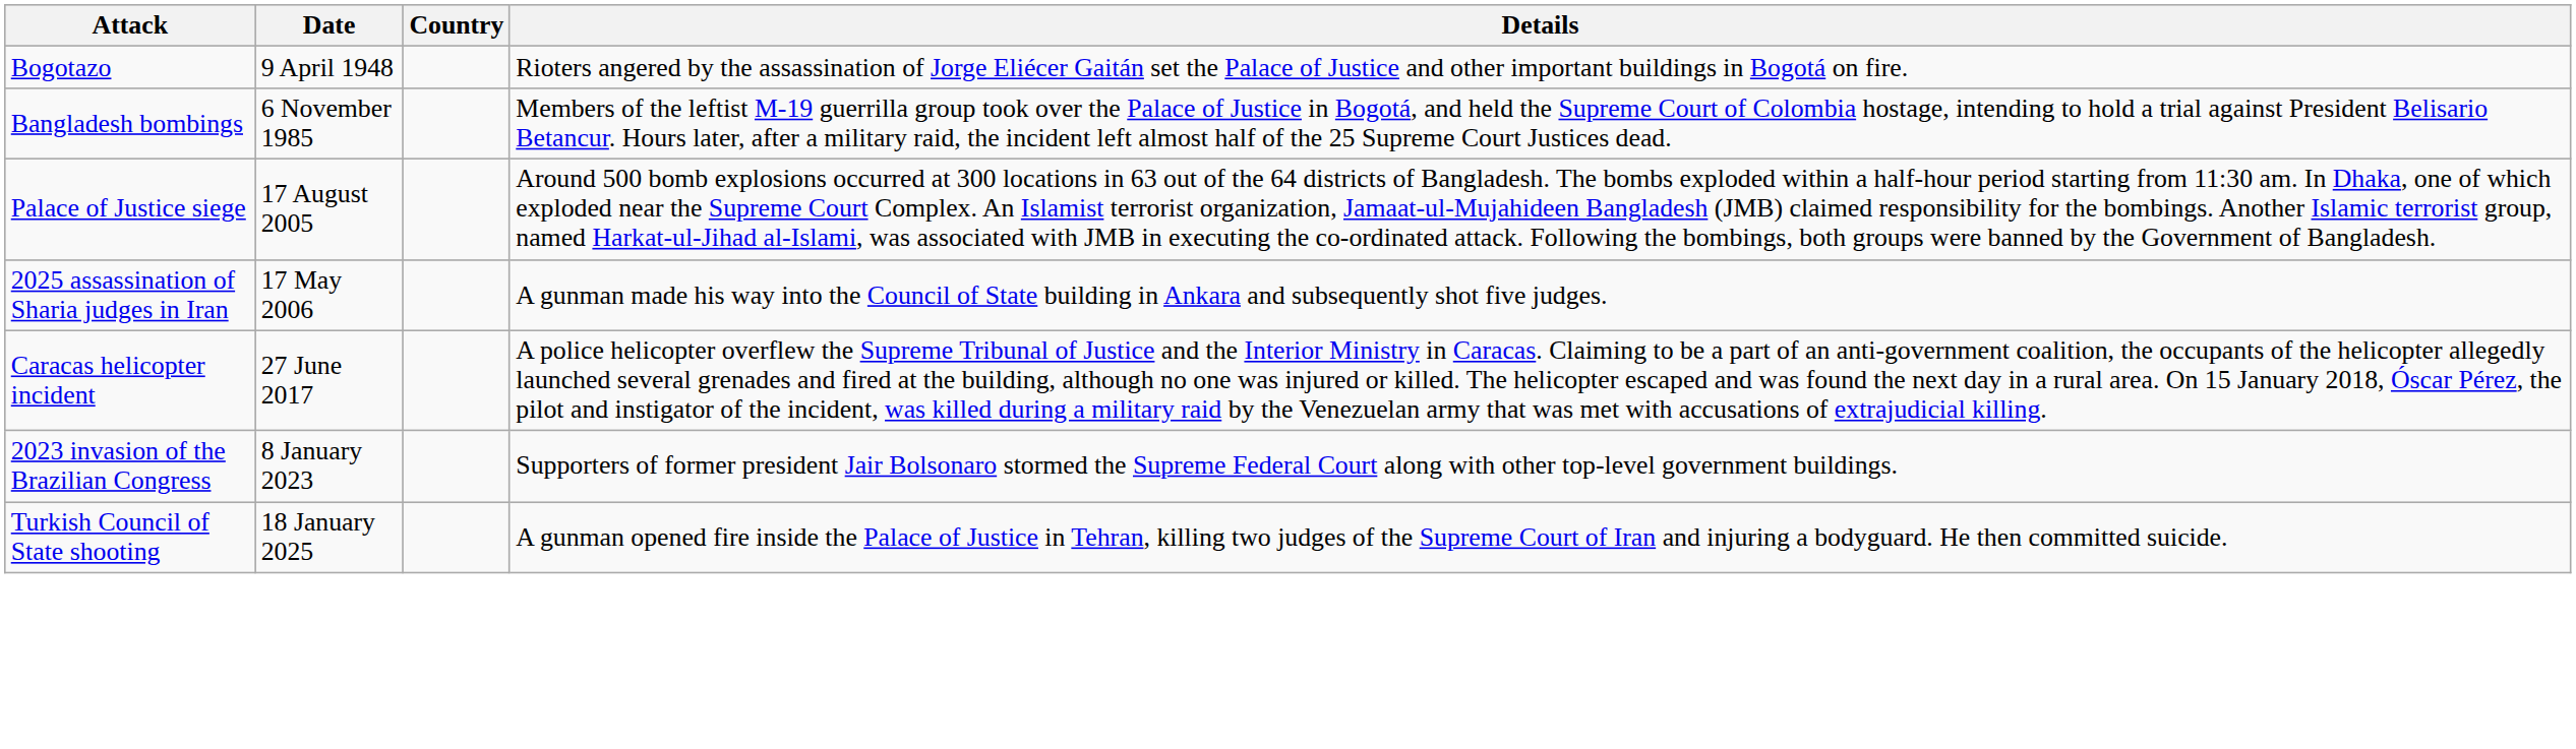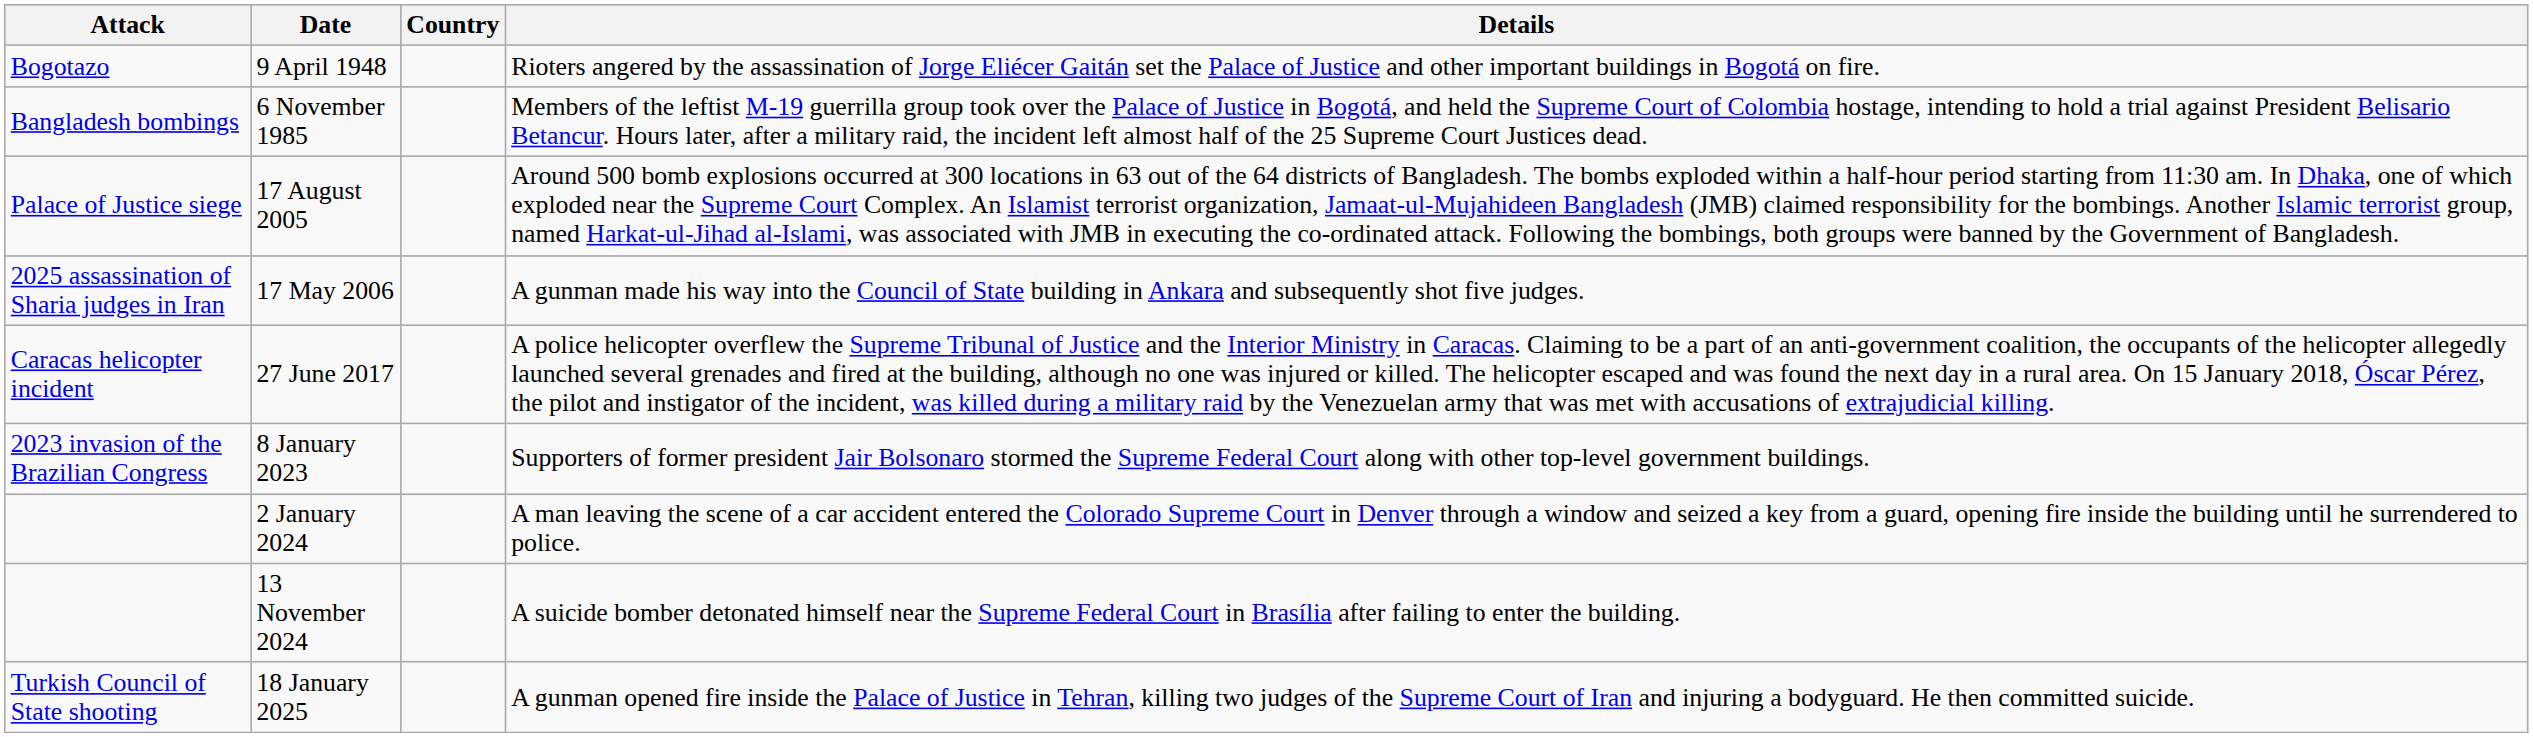+ row: 2 January 2024 | A man leaving the scene of a car accident entered the Colorado Supreme Court in Denver through a window and seized a key from a guard, opening fire inside the building until he surrendered to police.
+ row: 13 November 2024 | A suicide bomber detonated himself near the Supreme Federal Court in Brasília after failing to enter the building.
